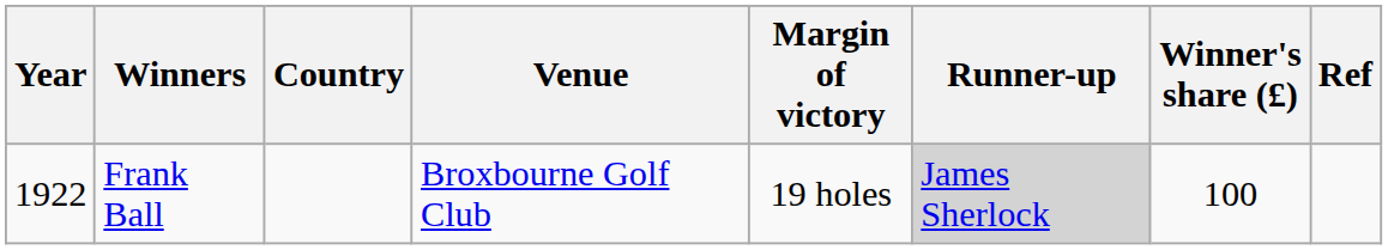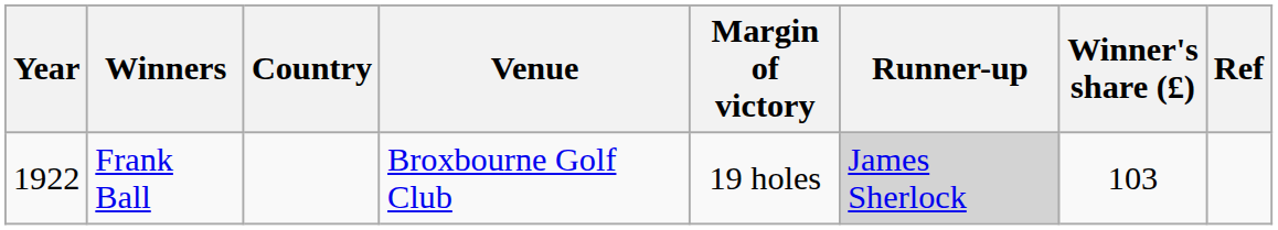Frank Ball | Winner's share (£): 100 -> 103
